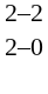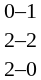+ row: 0–1
